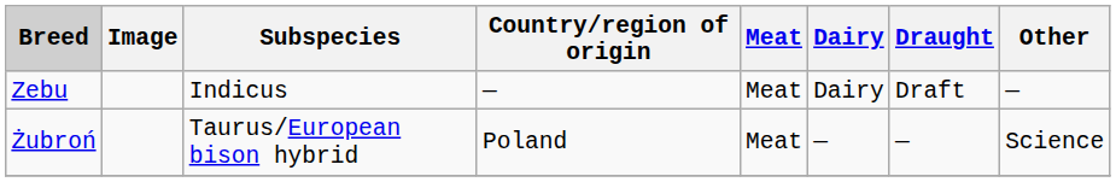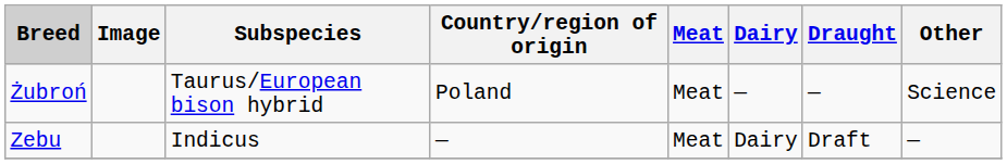rows swapped: Żubroń <-> Zebu
